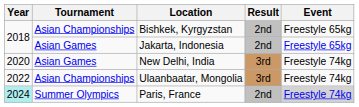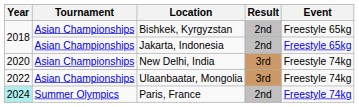Jakarta, Indonesia | Tournament: Asian Games -> Asian Championships
New Delhi, India | Tournament: Asian Games -> Asian Championships
Paris, France | Event: lightgrey background -> no background
